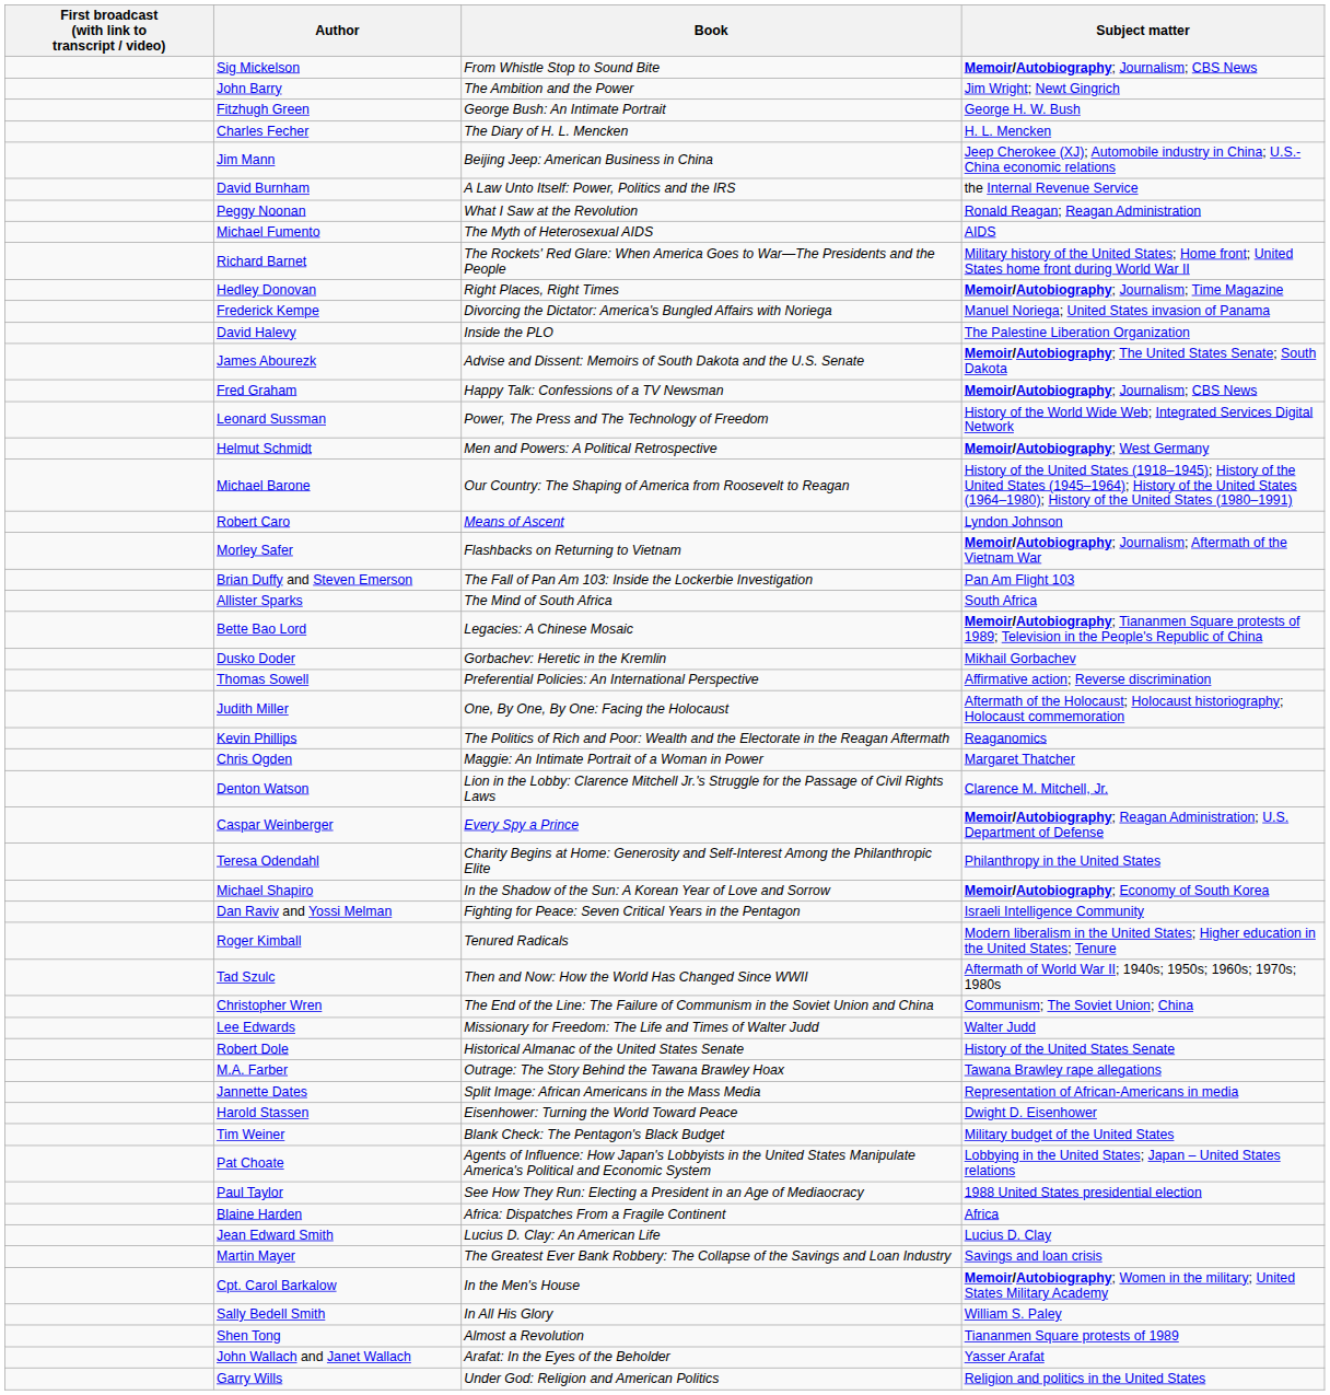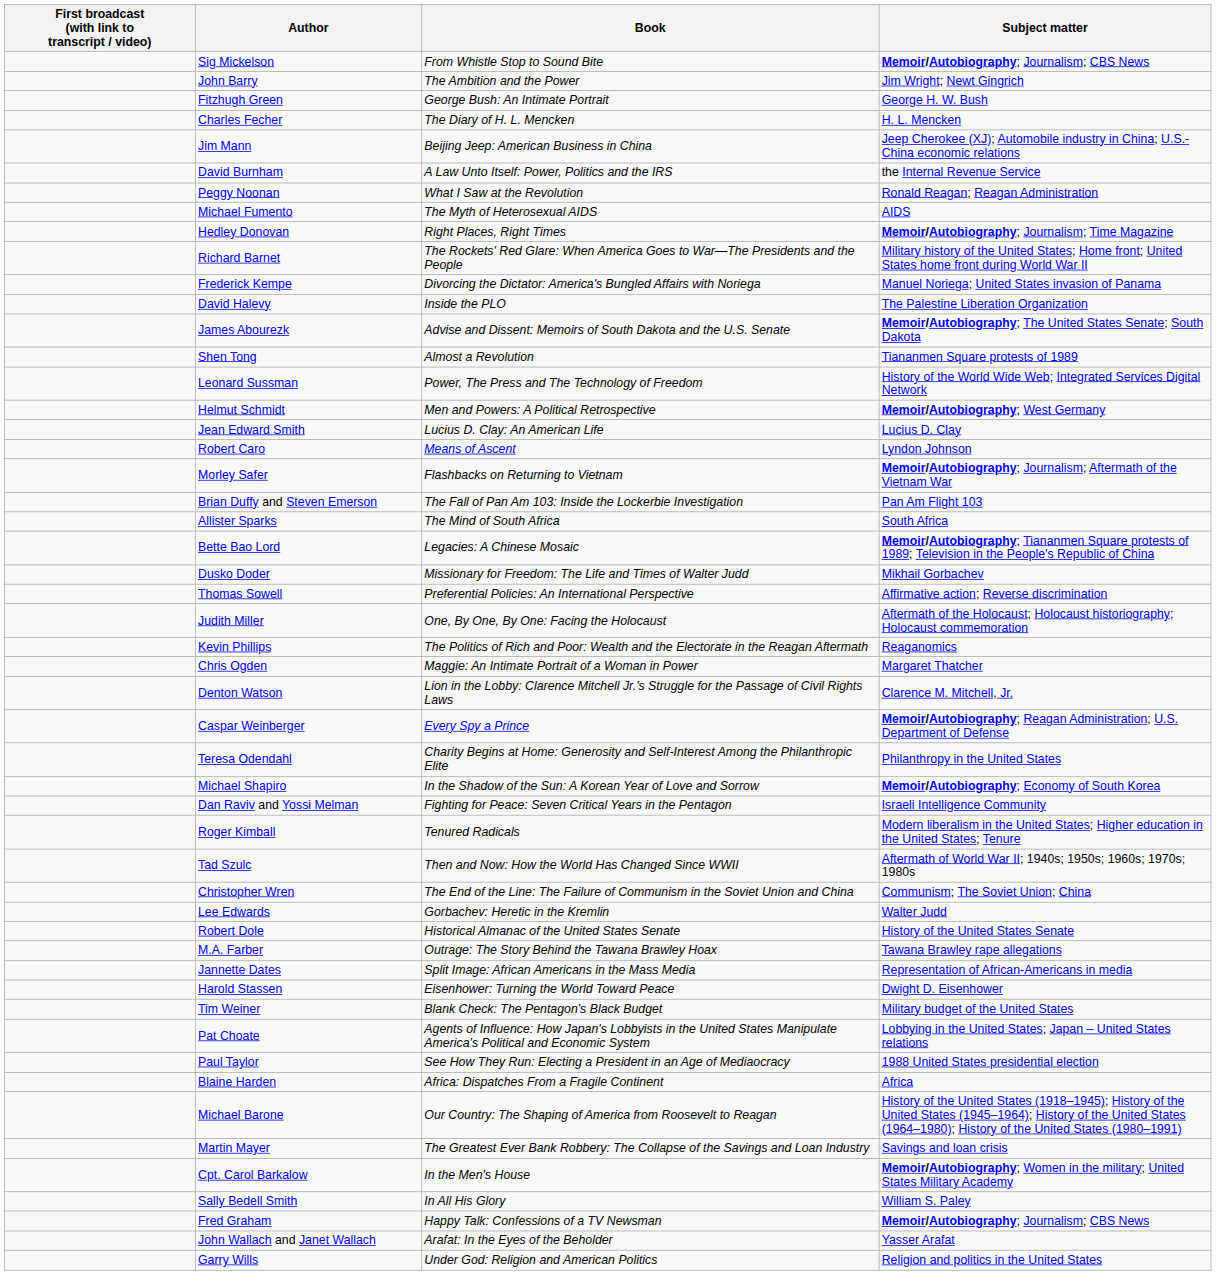rows swapped: Hedley Donovan <-> Richard Barnet
rows swapped: Fred Graham <-> Shen Tong
rows swapped: Michael Barone <-> Jean Edward Smith
Dusko Doder | Book: Gorbachev: Heretic in the Kremlin -> Missionary for Freedom: The Life and Times of Walter Judd
Lee Edwards | Book: Missionary for Freedom: The Life and Times of Walter Judd -> Gorbachev: Heretic in the Kremlin
